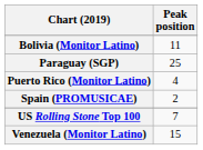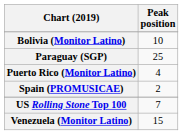Bolivia (Monitor Latino) | Peak position: 11 -> 10
